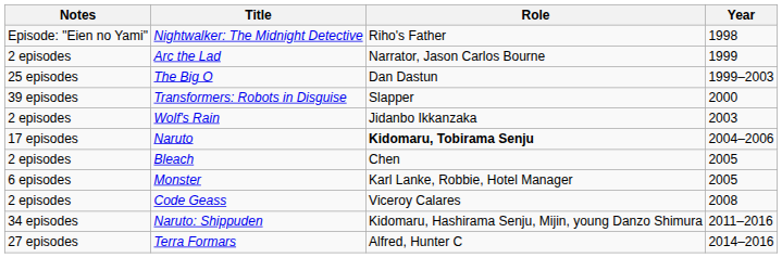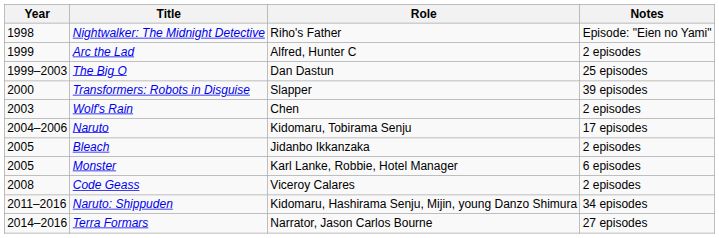columns swapped: Year <-> Notes
Arc the Lad | Role: Narrator, Jason Carlos Bourne -> Alfred, Hunter C
Wolf's Rain | Role: Jidanbo Ikkanzaka -> Chen
Naruto | Role: bold -> normal
Bleach | Role: Chen -> Jidanbo Ikkanzaka
Terra Formars | Role: Alfred, Hunter C -> Narrator, Jason Carlos Bourne
